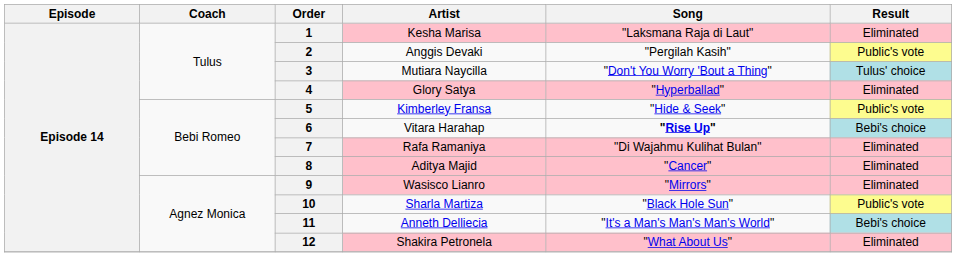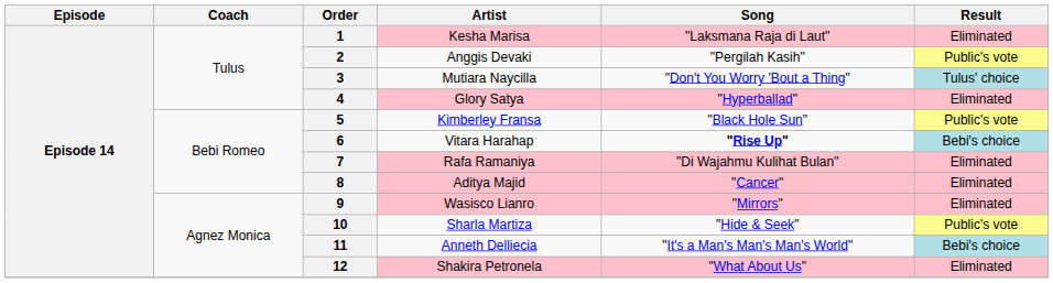5 | Song: "Hide & Seek" -> "Black Hole Sun"
10 | Song: "Black Hole Sun" -> "Hide & Seek"
